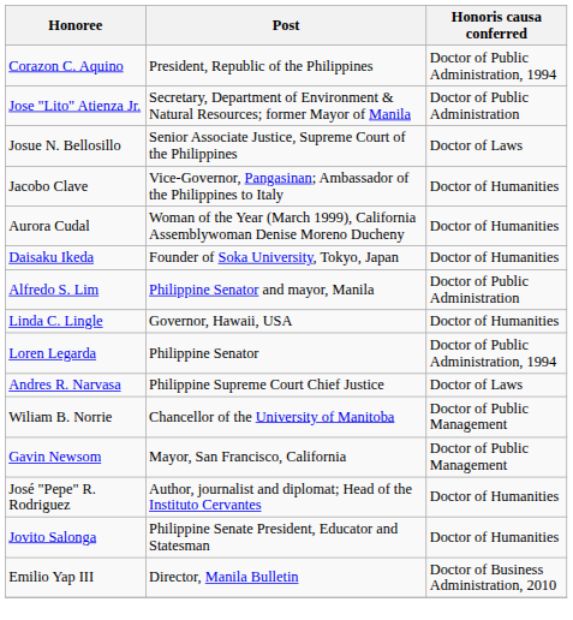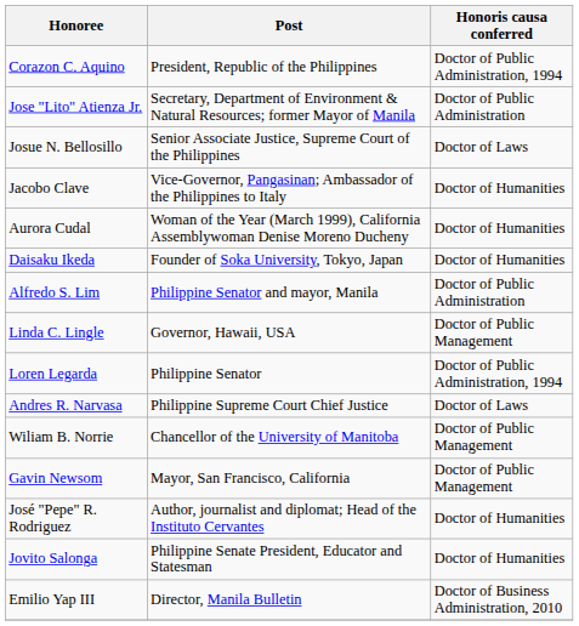Linda C. Lingle | Honoris causa conferred: Doctor of Humanities -> Doctor of Public Management
